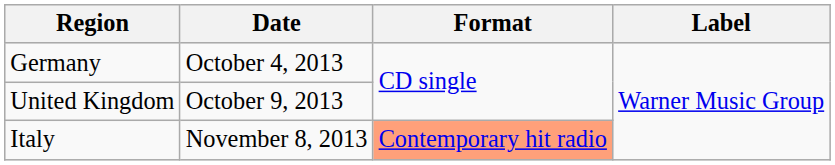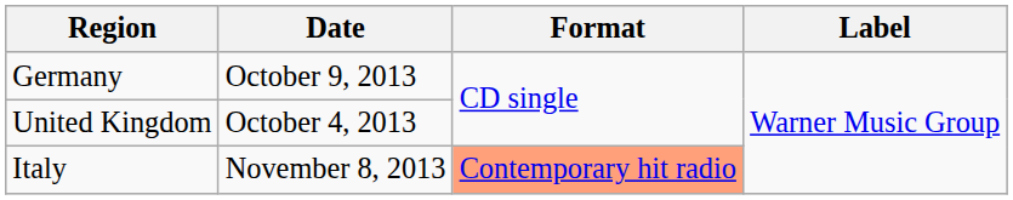Germany | Date: October 4, 2013 -> October 9, 2013
United Kingdom | Date: October 9, 2013 -> October 4, 2013
